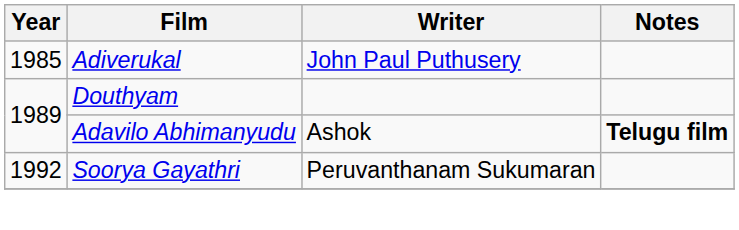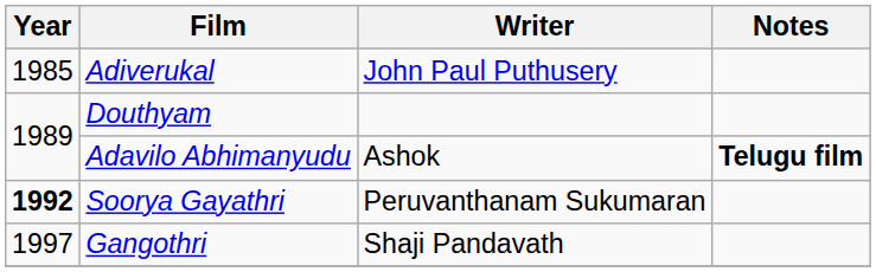Soorya Gayathri | Year: normal -> bold
+ row: 1997 | Gangothri | Shaji Pandavath
